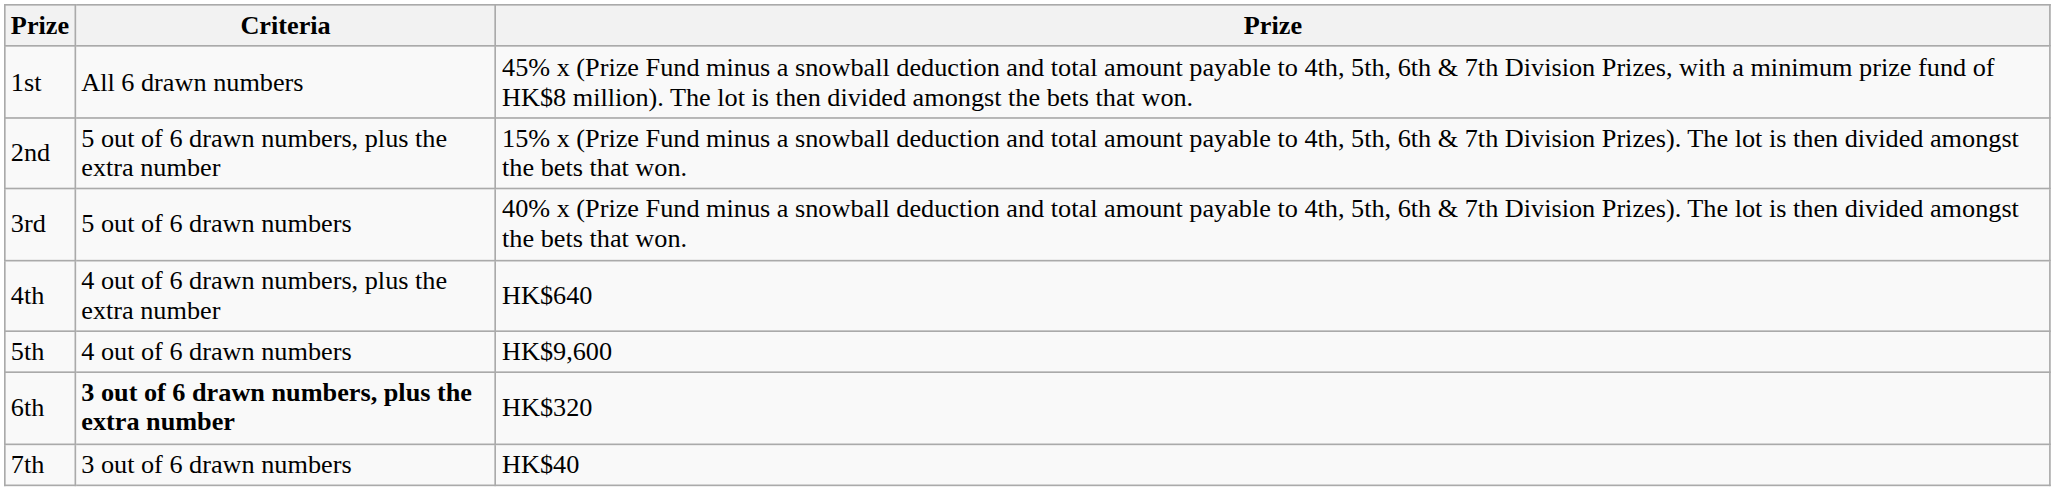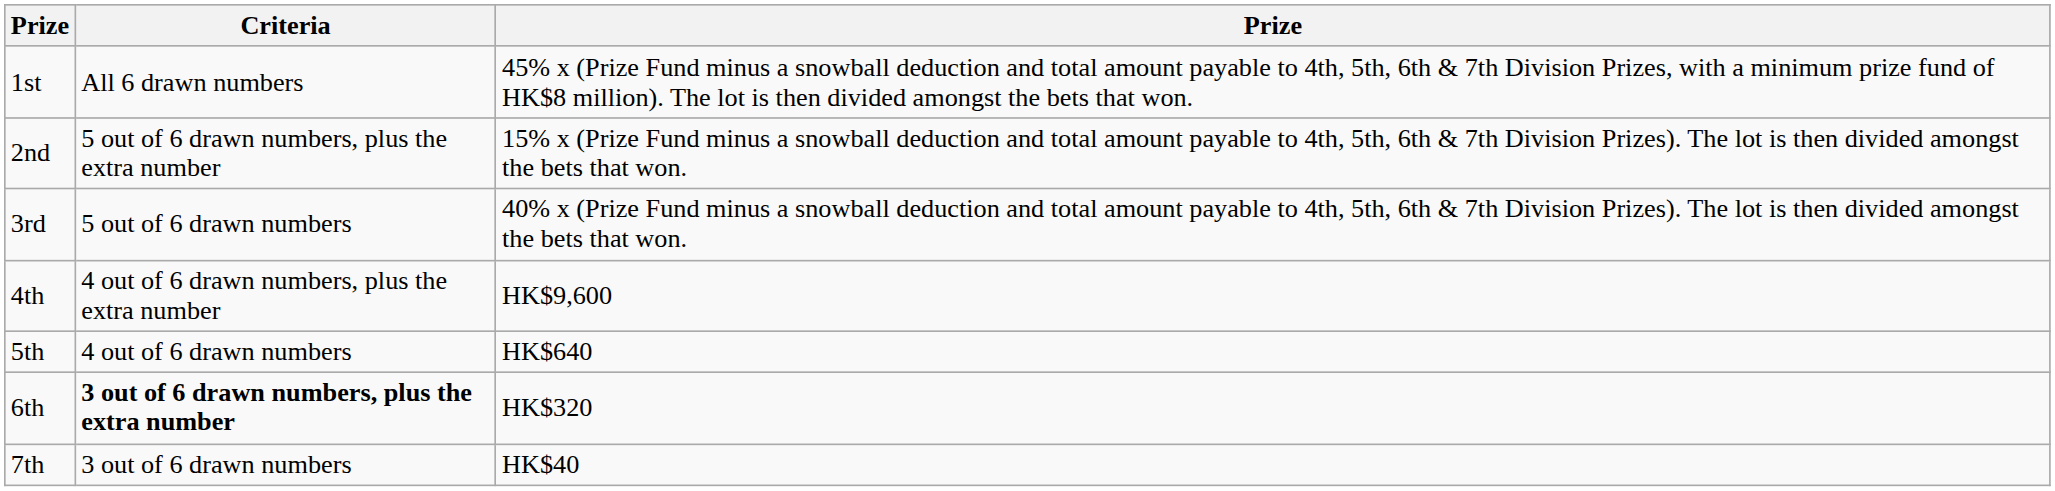4th | column 3: HK$640 -> HK$9,600
5th | column 3: HK$9,600 -> HK$640
